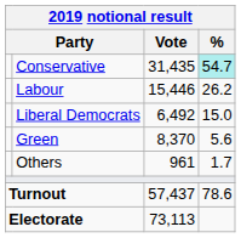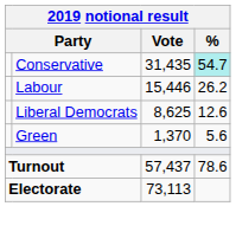Liberal Democrats | Vote: 6,492 -> 8,625
Liberal Democrats | %: 15.0 -> 12.6
Green | Vote: 8,370 -> 1,370
- row: Others | 961 | 1.7
